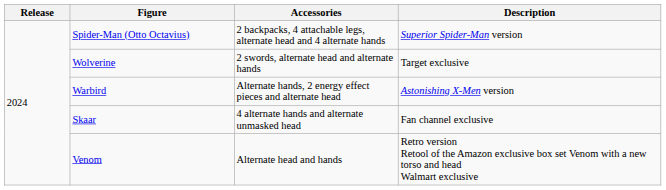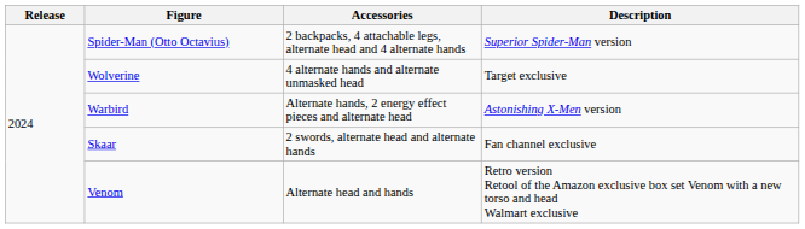Wolverine | Accessories: 2 swords, alternate head and alternate hands -> 4 alternate hands and alternate unmasked head
Skaar | Accessories: 4 alternate hands and alternate unmasked head -> 2 swords, alternate head and alternate hands
